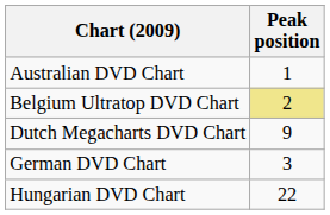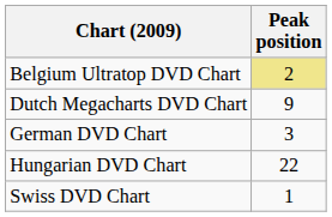- row: Australian DVD Chart | 1
+ row: Swiss DVD Chart | 1
